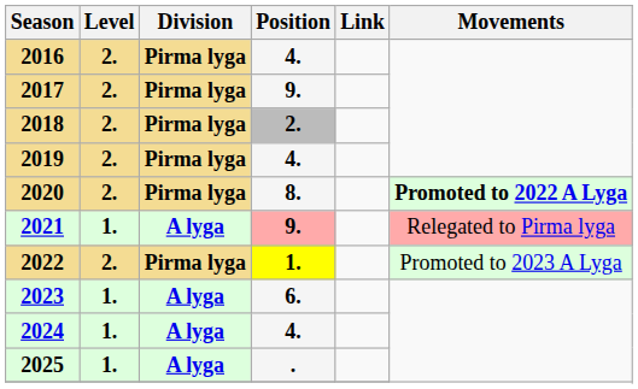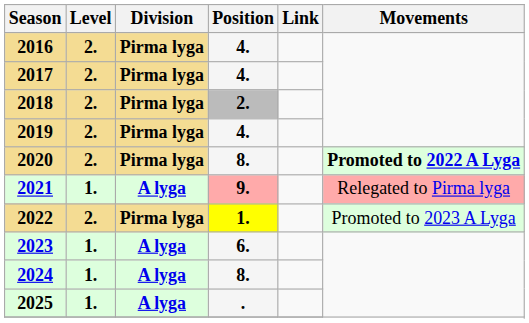2017 | Position: 9. -> 4.
2024 | Position: 4. -> 8.
